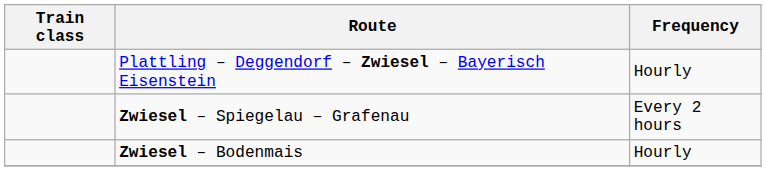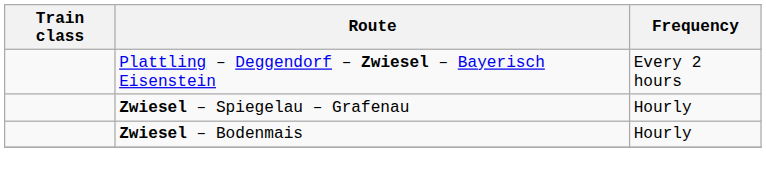Plattling – Deggendorf – Zwiesel – Bayerisch Eisenstein | Frequency: Hourly -> Every 2 hours
Zwiesel – Spiegelau – Grafenau | Frequency: Every 2 hours -> Hourly
